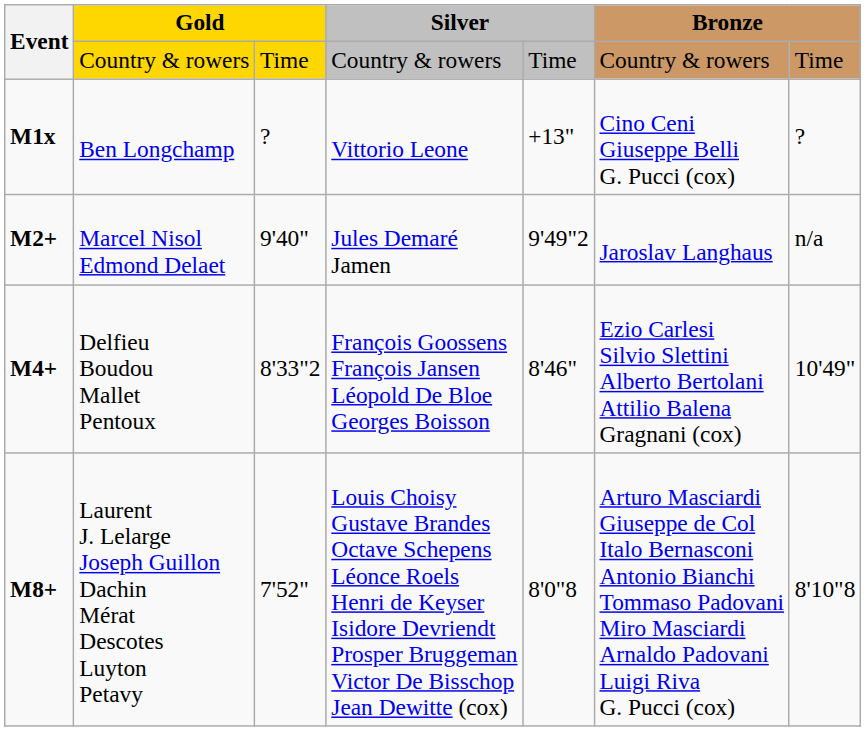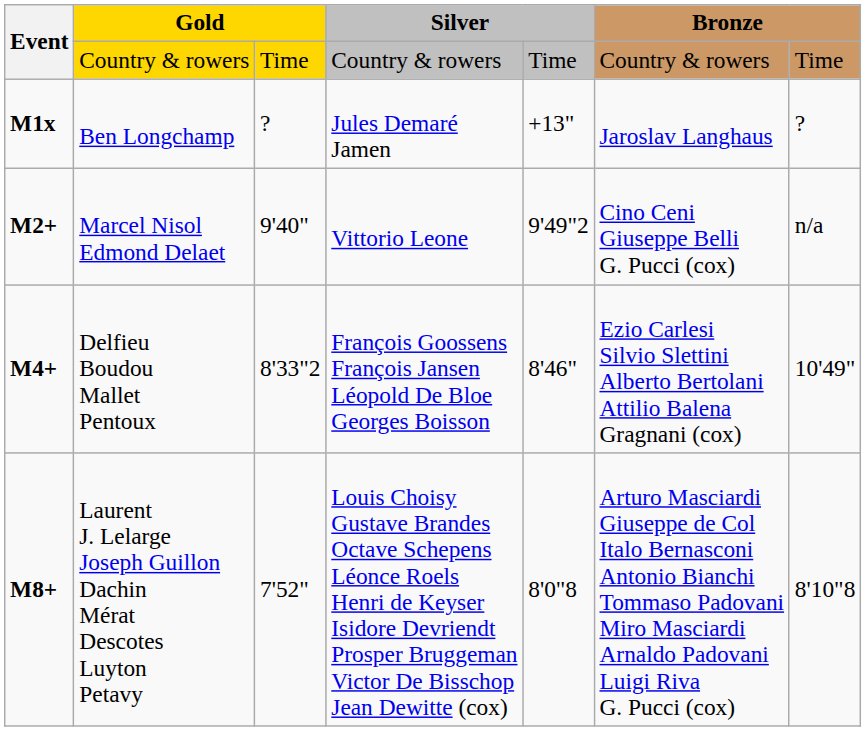Ben Longchamp | column 4: Vittorio Leone -> Jules Demaré Jamen
Ben Longchamp | column 6: Cino Ceni Giuseppe Belli G. Pucci (cox) -> Jaroslav Langhaus
Marcel Nisol Edmond Delaet | column 4: Jules Demaré Jamen -> Vittorio Leone
Marcel Nisol Edmond Delaet | column 6: Jaroslav Langhaus -> Cino Ceni Giuseppe Belli G. Pucci (cox)
